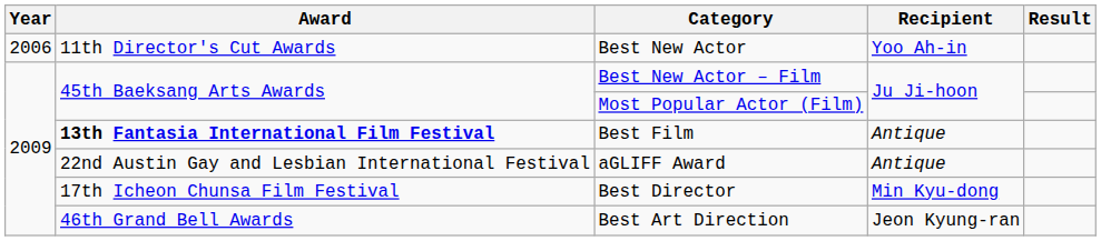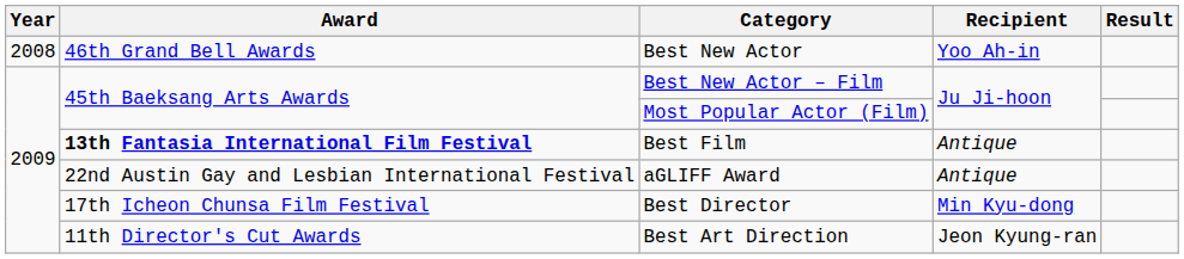Best New Actor | Year: 2006 -> 2008
Best New Actor | Award: 11th Director's Cut Awards -> 46th Grand Bell Awards
Best Art Direction | Award: 46th Grand Bell Awards -> 11th Director's Cut Awards
